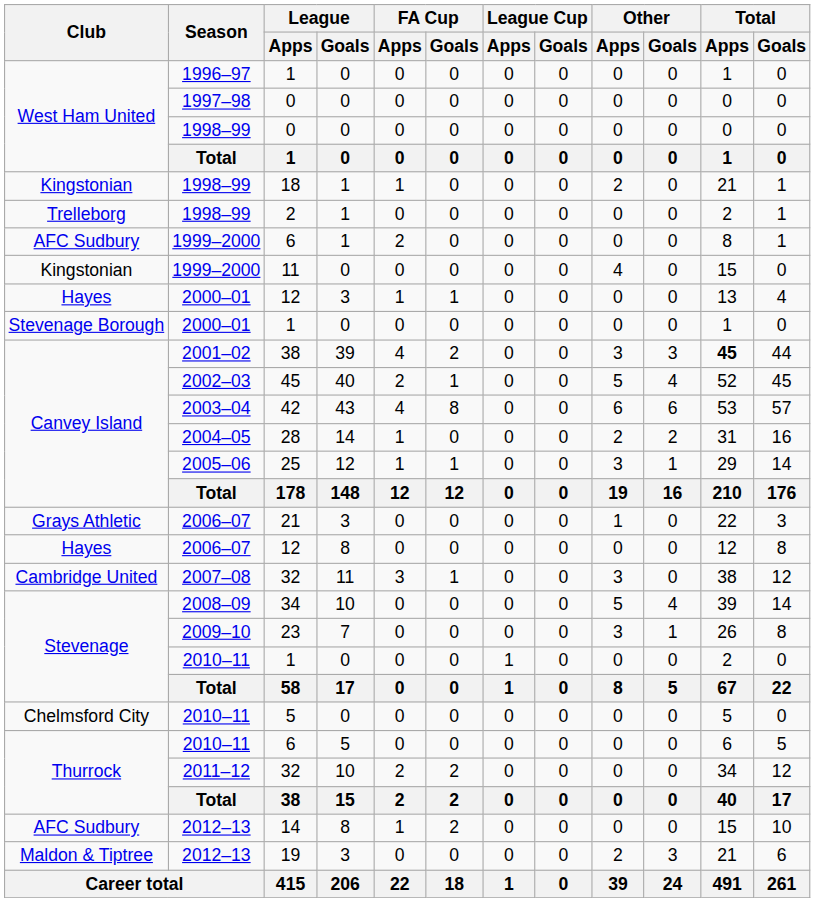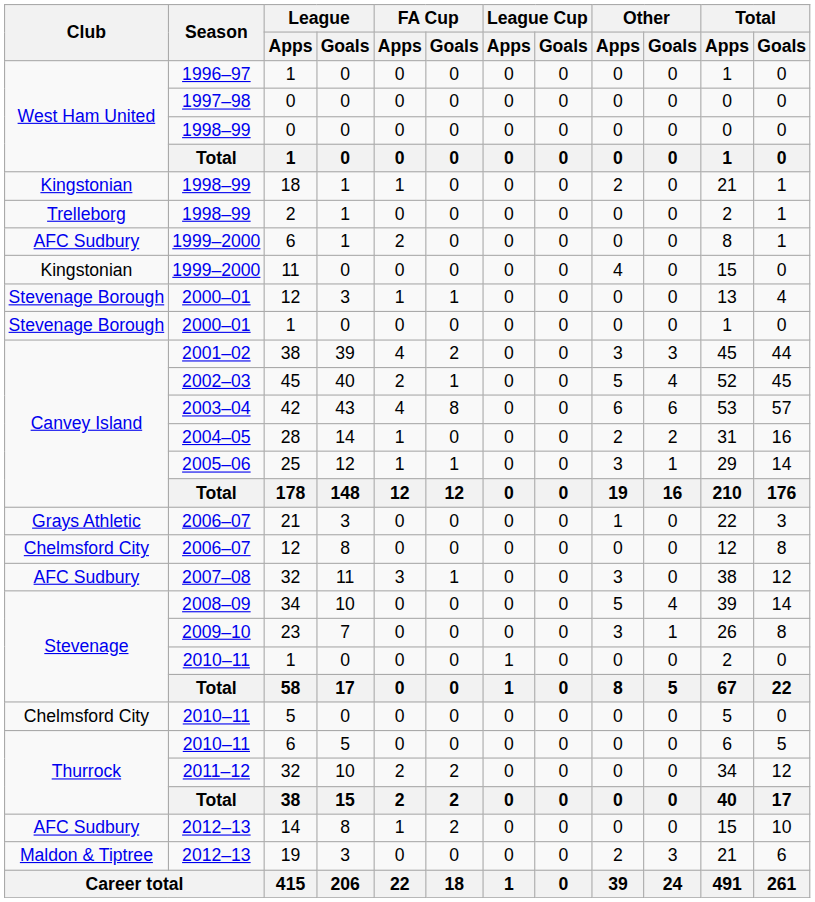2000–01 / 12 | Club: Hayes -> Stevenage Borough
2001–02 / 38 | Total / Apps: bold -> normal
2006–07 / 12 | Club: Hayes -> Chelmsford City
2007–08 / 32 | Club: Cambridge United -> AFC Sudbury
